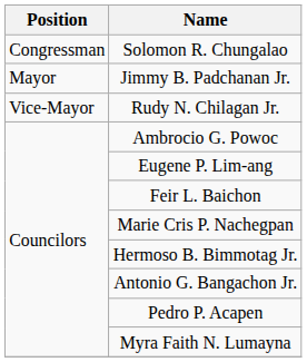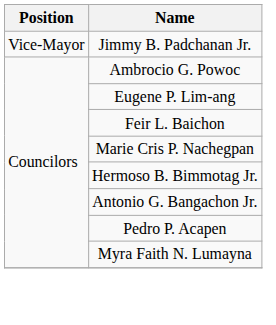- row: Congressman | Solomon R. Chungalao
Jimmy B. Padchanan Jr. | Position: Mayor -> Vice-Mayor
- row: Vice-Mayor | Rudy N. Chilagan Jr.
